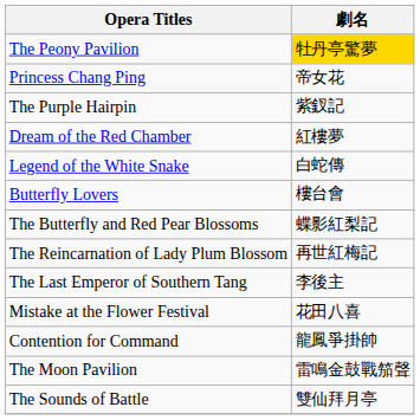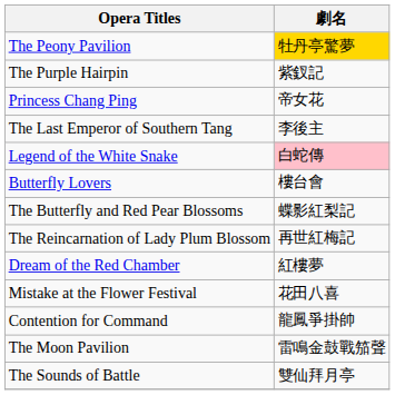rows swapped: Princess Chang Ping <-> The Purple Hairpin
rows swapped: Dream of the Red Chamber <-> The Last Emperor of Southern Tang
Legend of the White Snake | 劇名: no background -> pink background
